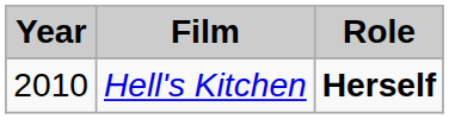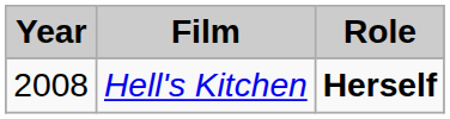Hell's Kitchen | Year: 2010 -> 2008
